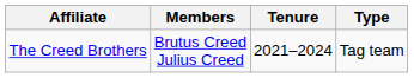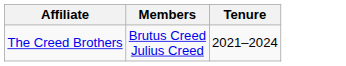- column: Type | Tag team
